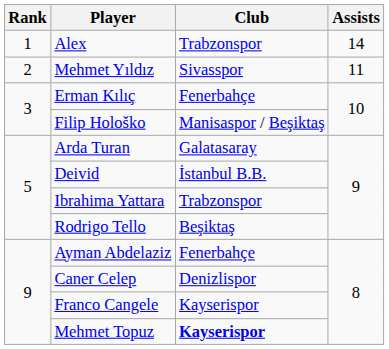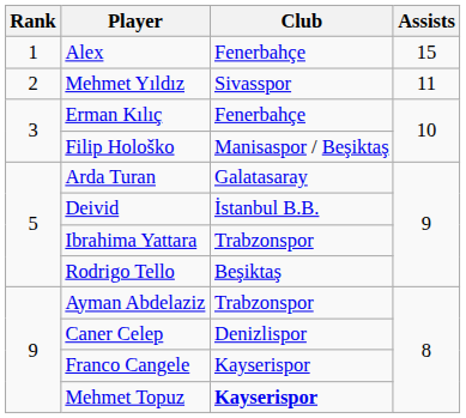Alex | Club: Trabzonspor -> Fenerbahçe
Alex | Assists: 14 -> 15
Ayman Abdelaziz | Club: Fenerbahçe -> Trabzonspor
